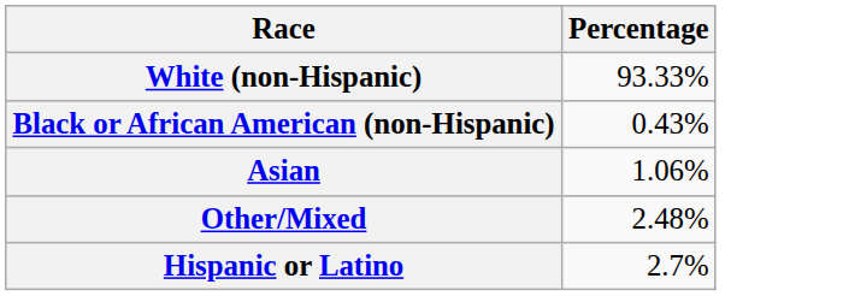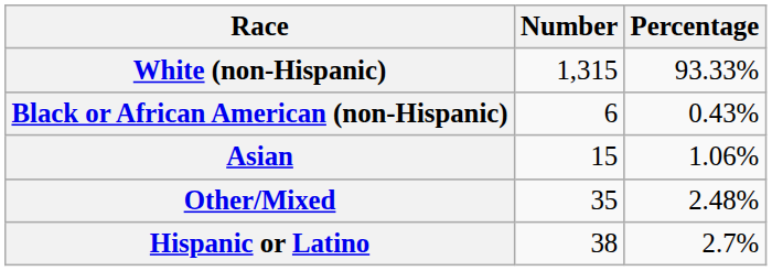+ column: Number | 1,315 | 6 | 15 | 35 | 38
